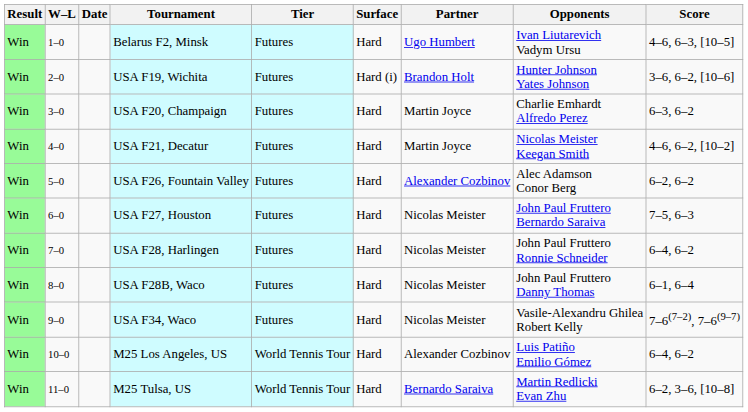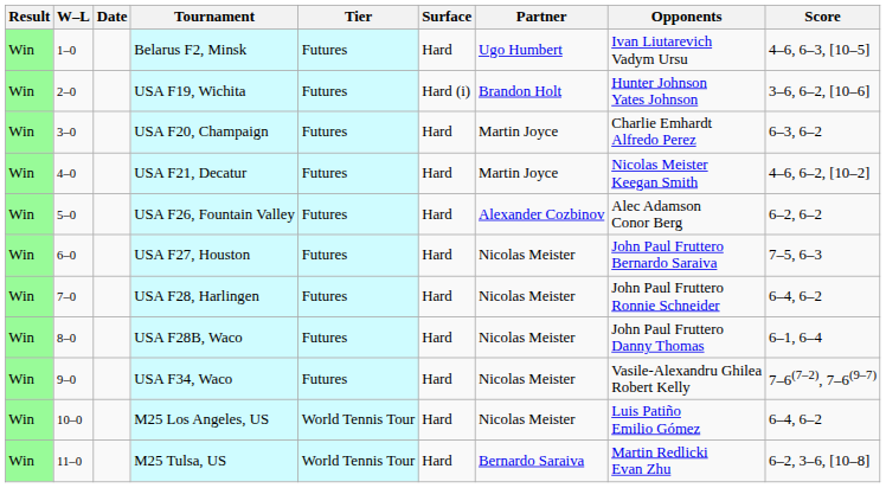M25 Los Angeles, US | Partner: Alexander Cozbinov -> Nicolas Meister
